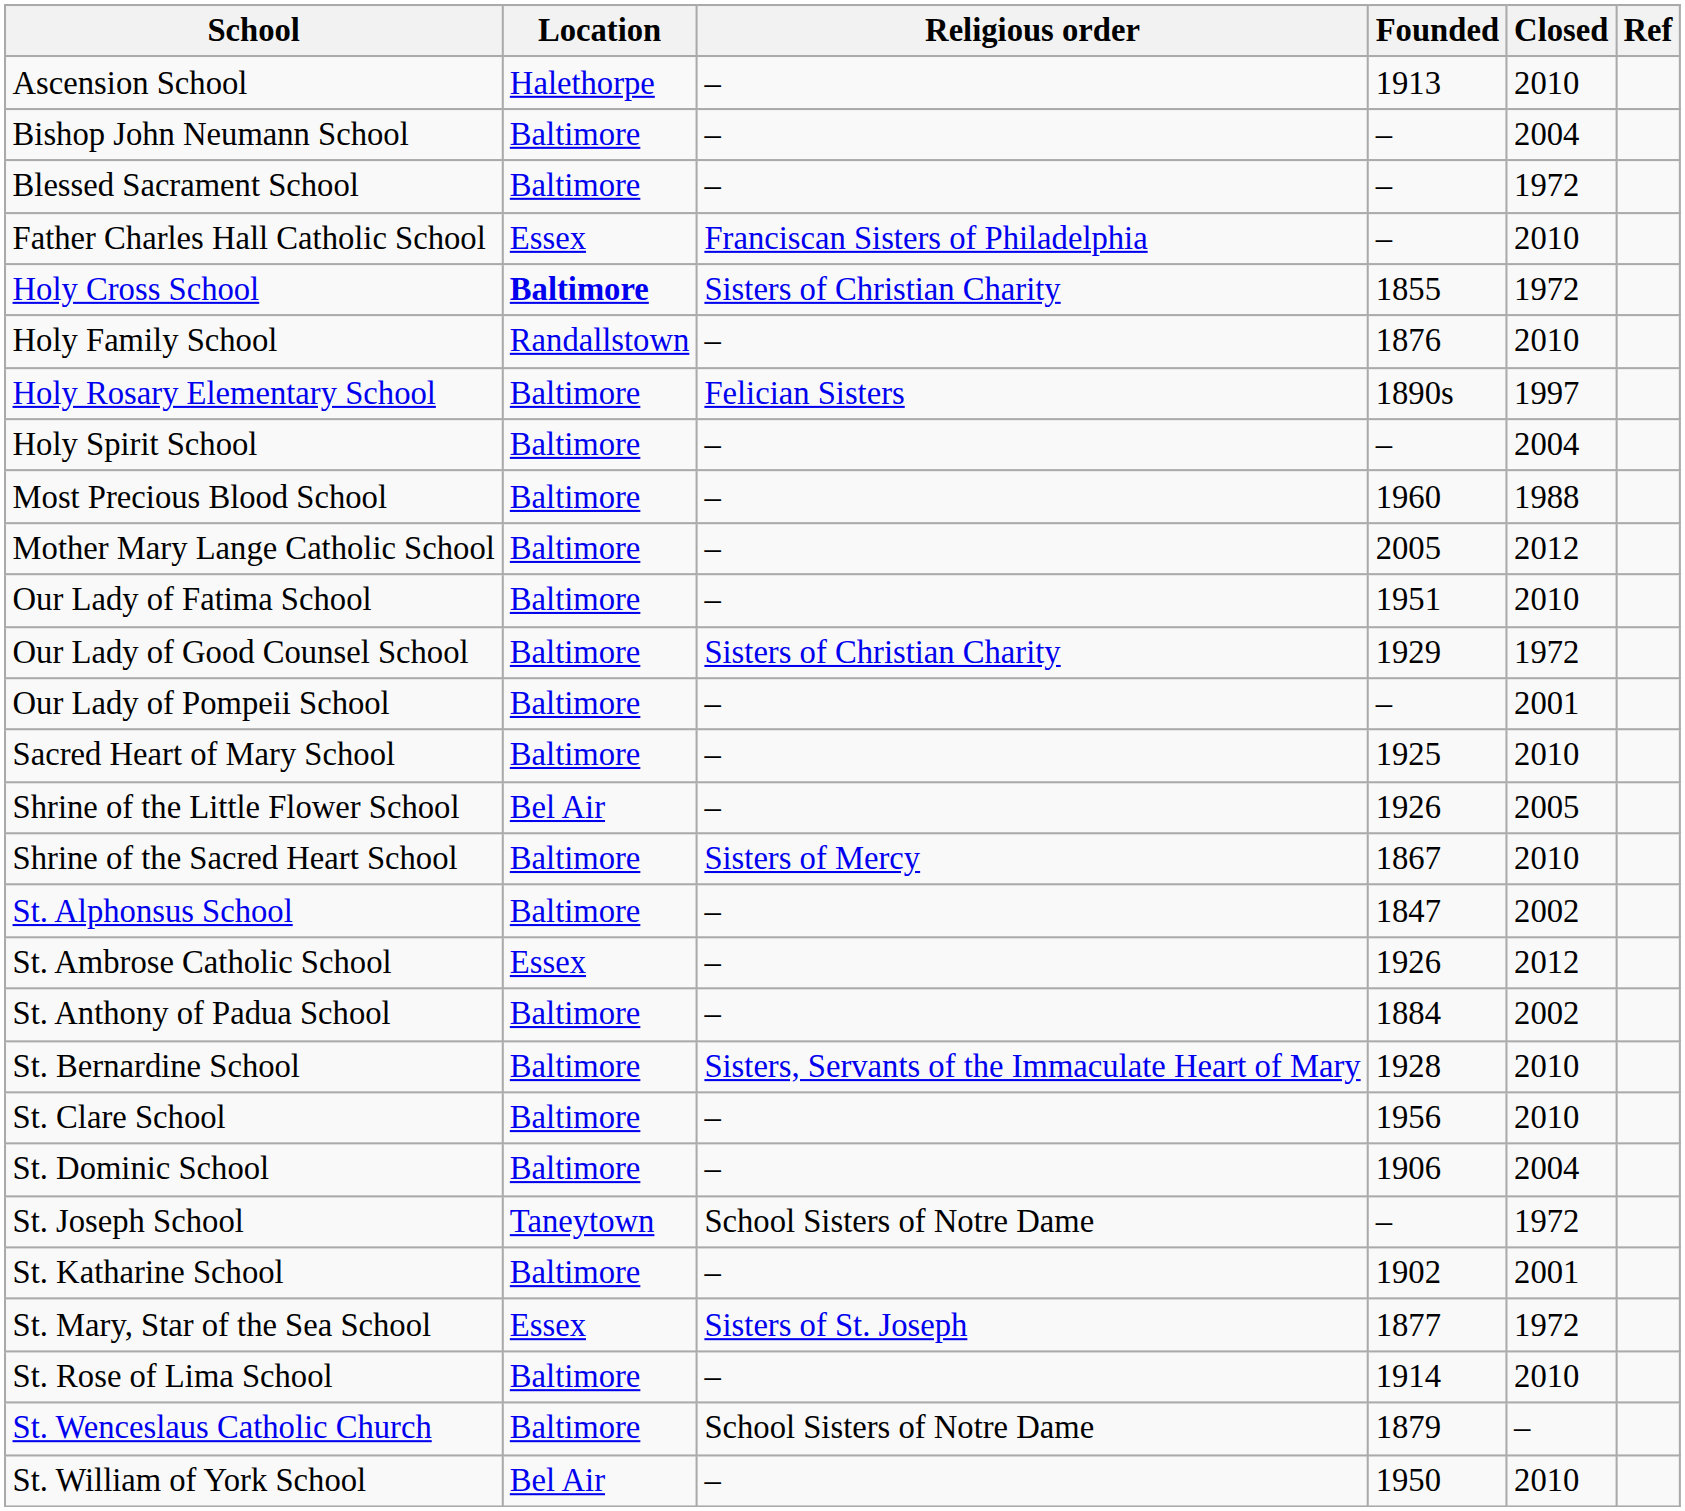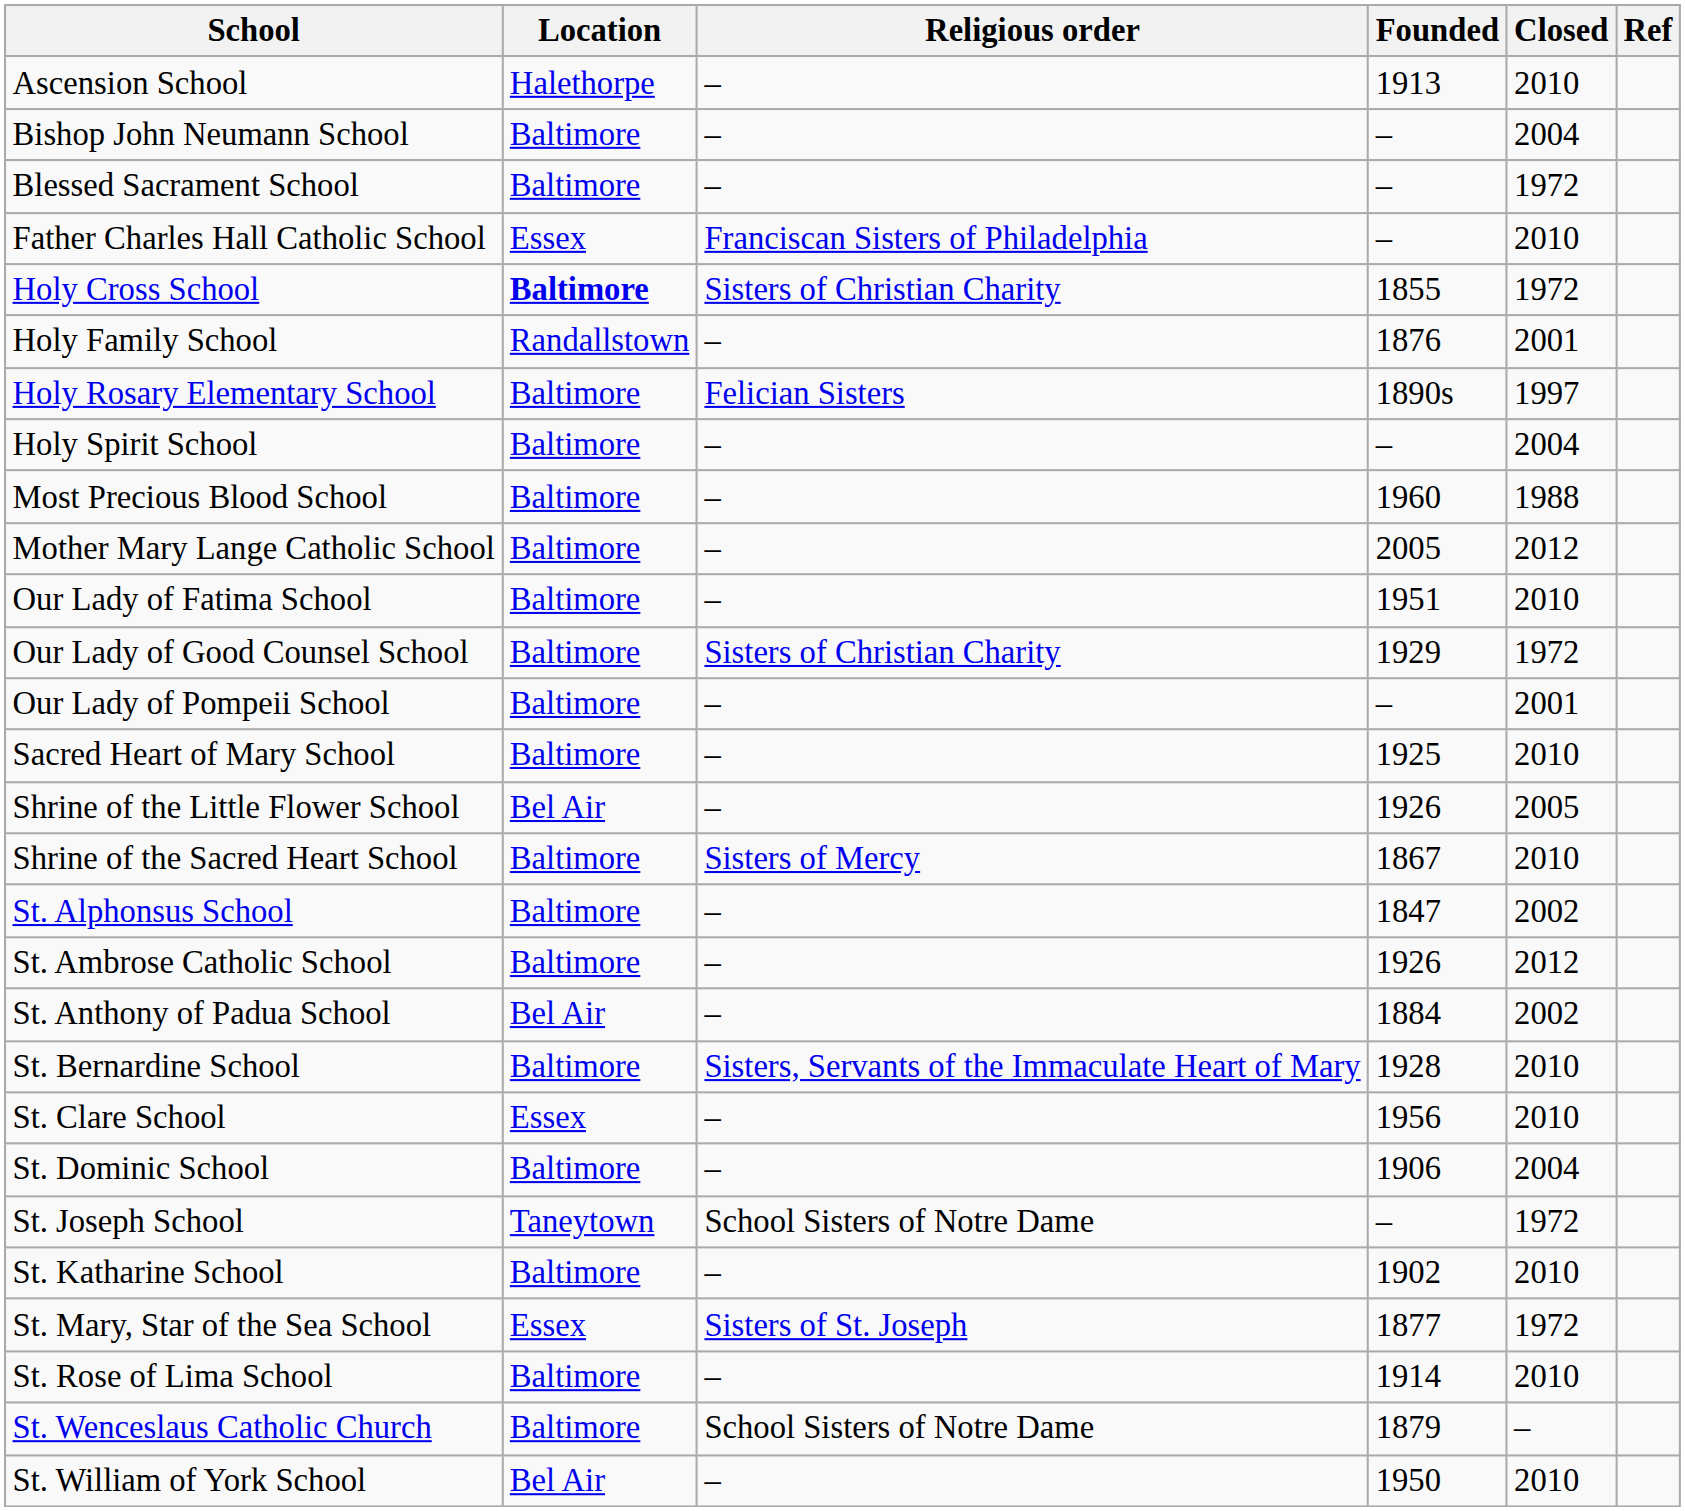Holy Family School | Closed: 2010 -> 2001
St. Ambrose Catholic School | Location: Essex -> Baltimore
St. Anthony of Padua School | Location: Baltimore -> Bel Air
St. Clare School | Location: Baltimore -> Essex
St. Katharine School | Closed: 2001 -> 2010
